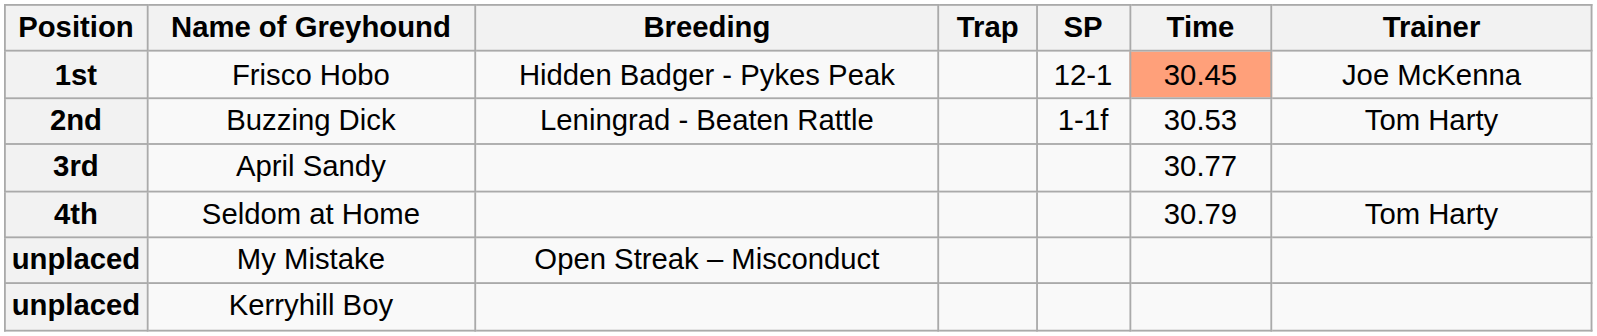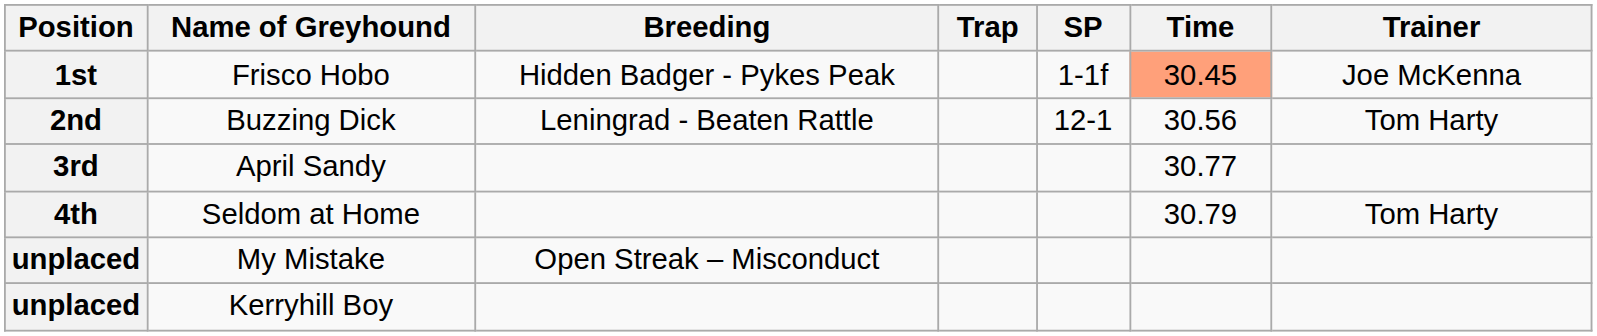Frisco Hobo | SP: 12-1 -> 1-1f
Buzzing Dick | SP: 1-1f -> 12-1
Buzzing Dick | Time: 30.53 -> 30.56
